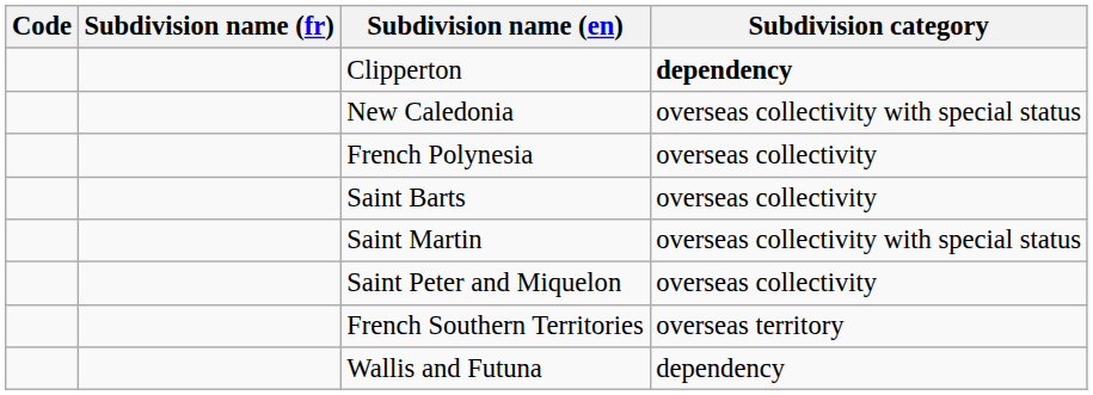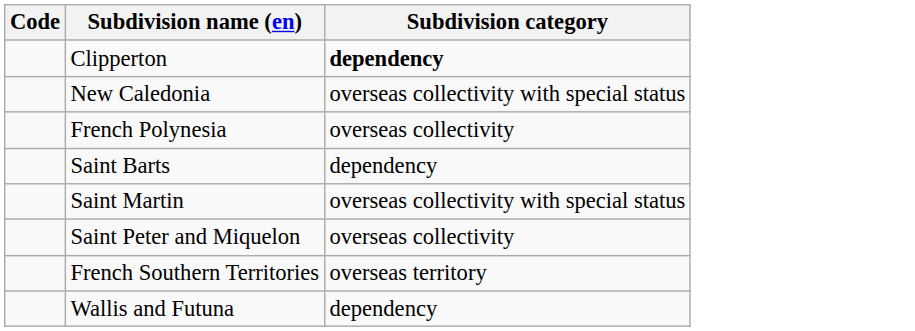- column: Subdivision name (fr)
Saint Barts | Subdivision category: overseas collectivity -> dependency
